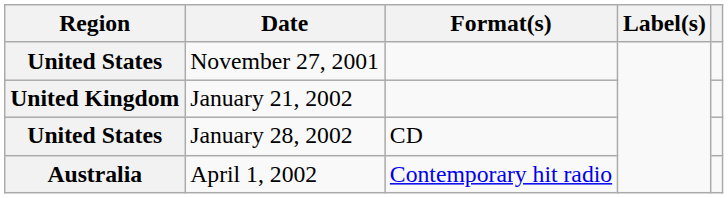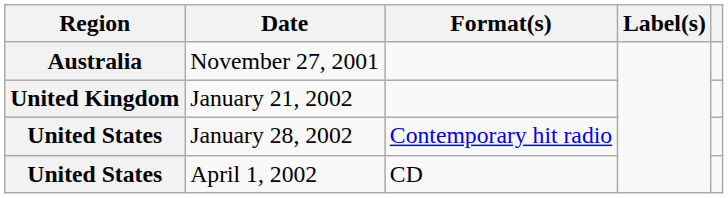November 27, 2001 | Region: United States -> Australia
January 28, 2002 | Format(s): CD -> Contemporary hit radio
April 1, 2002 | Region: Australia -> United States
April 1, 2002 | Format(s): Contemporary hit radio -> CD
